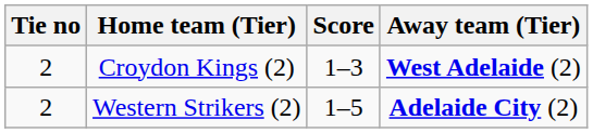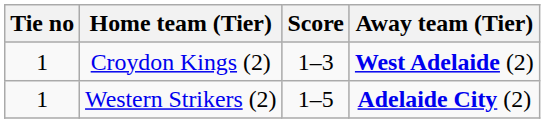Croydon Kings (2) | Tie no: 2 -> 1
Western Strikers (2) | Tie no: 2 -> 1
